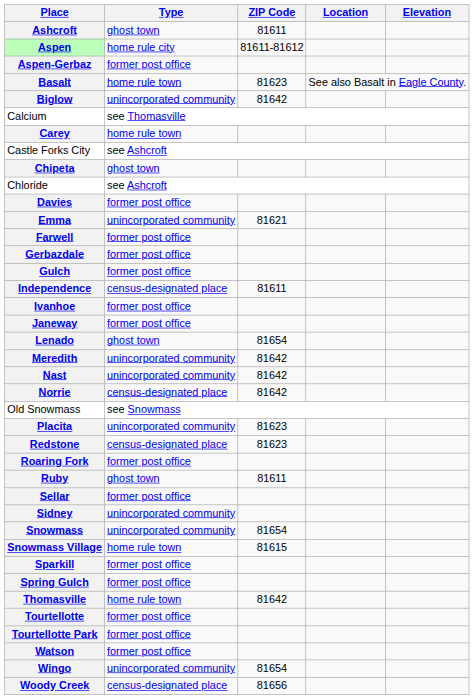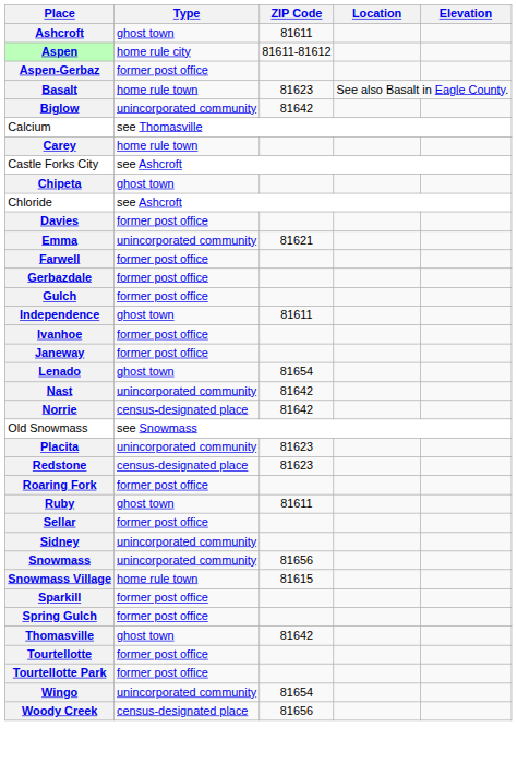Independence | Type: census-designated place -> ghost town
- row: Meredith | unincorporated community | 81642
Snowmass | ZIP Code: 81654 -> 81656
Thomasville | Type: home rule town -> ghost town
- row: Watson | former post office
